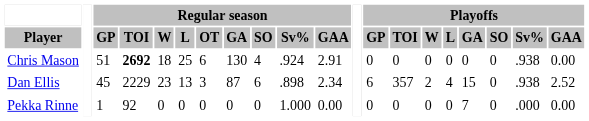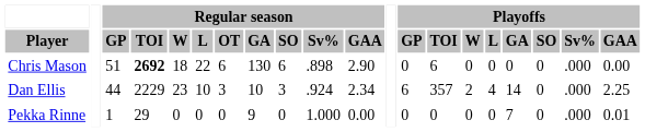Chris Mason | Regular season / L: 25 -> 22
Chris Mason | Regular season / SO: 4 -> 6
Chris Mason | Regular season / Sv%: .924 -> .898
Chris Mason | Regular season / GAA: 2.91 -> 2.90
Chris Mason | Playoffs / TOI: 0 -> 6
Chris Mason | Playoffs / Sv%: .938 -> .000
Dan Ellis | Regular season / GP: 45 -> 44
Dan Ellis | Regular season / L: 13 -> 10
Dan Ellis | Regular season / GA: 87 -> 10
Dan Ellis | Regular season / SO: 6 -> 3
Dan Ellis | Regular season / Sv%: .898 -> .924
Dan Ellis | Playoffs / GA: 15 -> 14
Dan Ellis | Playoffs / Sv%: .938 -> .000
Dan Ellis | Playoffs / GAA: 2.52 -> 2.25
Pekka Rinne | Regular season / TOI: 92 -> 29
Pekka Rinne | Regular season / GA: 0 -> 9
Pekka Rinne | Playoffs / GAA: 0.00 -> 0.01
